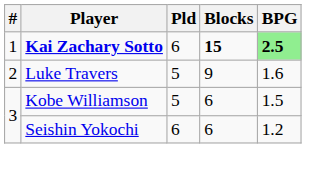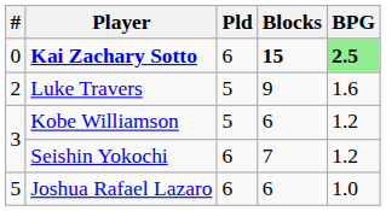Kai Zachary Sotto | #: 1 -> 0
Kobe Williamson | BPG: 1.5 -> 1.2
Seishin Yokochi | Blocks: 6 -> 7
+ row: 5 | Joshua Rafael Lazaro | 6 | 6 | 1.0
